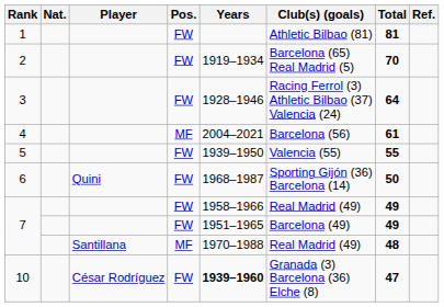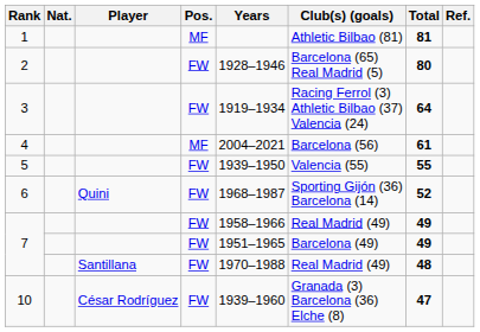1 | Pos.: FW -> MF
2 | Years: 1919–1934 -> 1928–1946
2 | Total: 70 -> 80
3 | Years: 1928–1946 -> 1919–1934
6 | Total: 50 -> 52
7 / Santillana | Pos.: MF -> FW
10 | Years: bold -> normal
